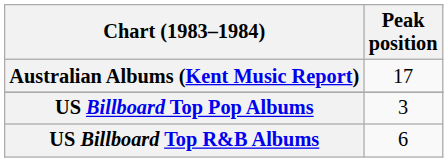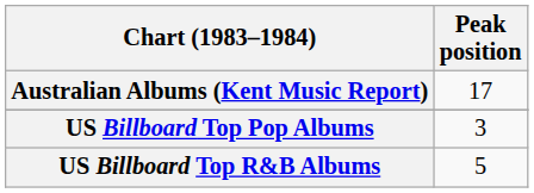US Billboard Top R&B Albums | Peak position: 6 -> 5
